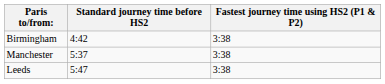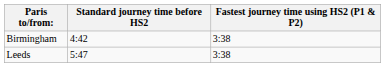- row: Manchester | 5:37 | 3:38
